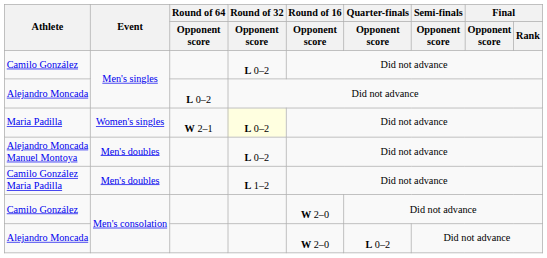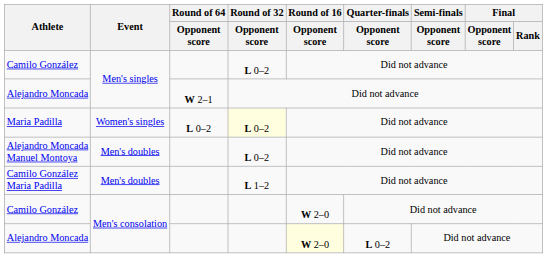Alejandro Moncada / Men's singles | Round of 64 / Opponent score: L 0–2 -> W 2–1
Maria Padilla | Round of 64 / Opponent score: W 2–1 -> L 0–2
Alejandro Moncada / Men's consolation | Round of 16 / Opponent score: no background -> lightyellow background
